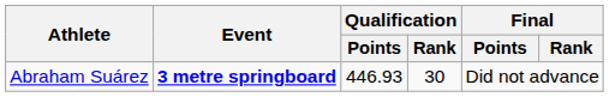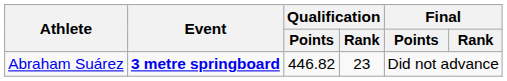Abraham Suárez | Qualification / Points: 446.93 -> 446.82
Abraham Suárez | Qualification / Rank: 30 -> 23
